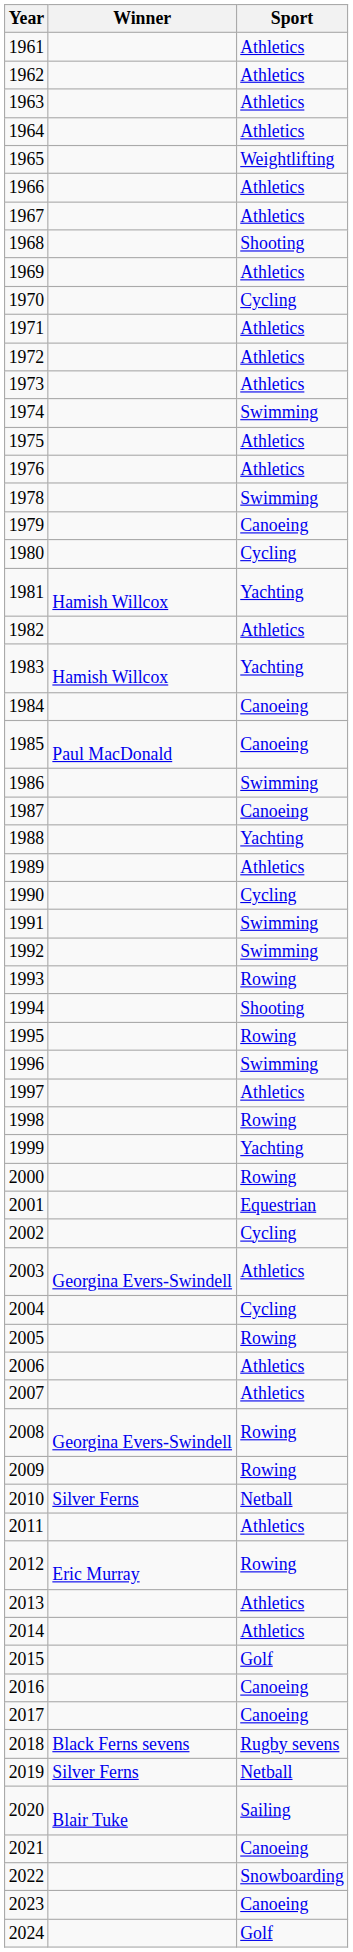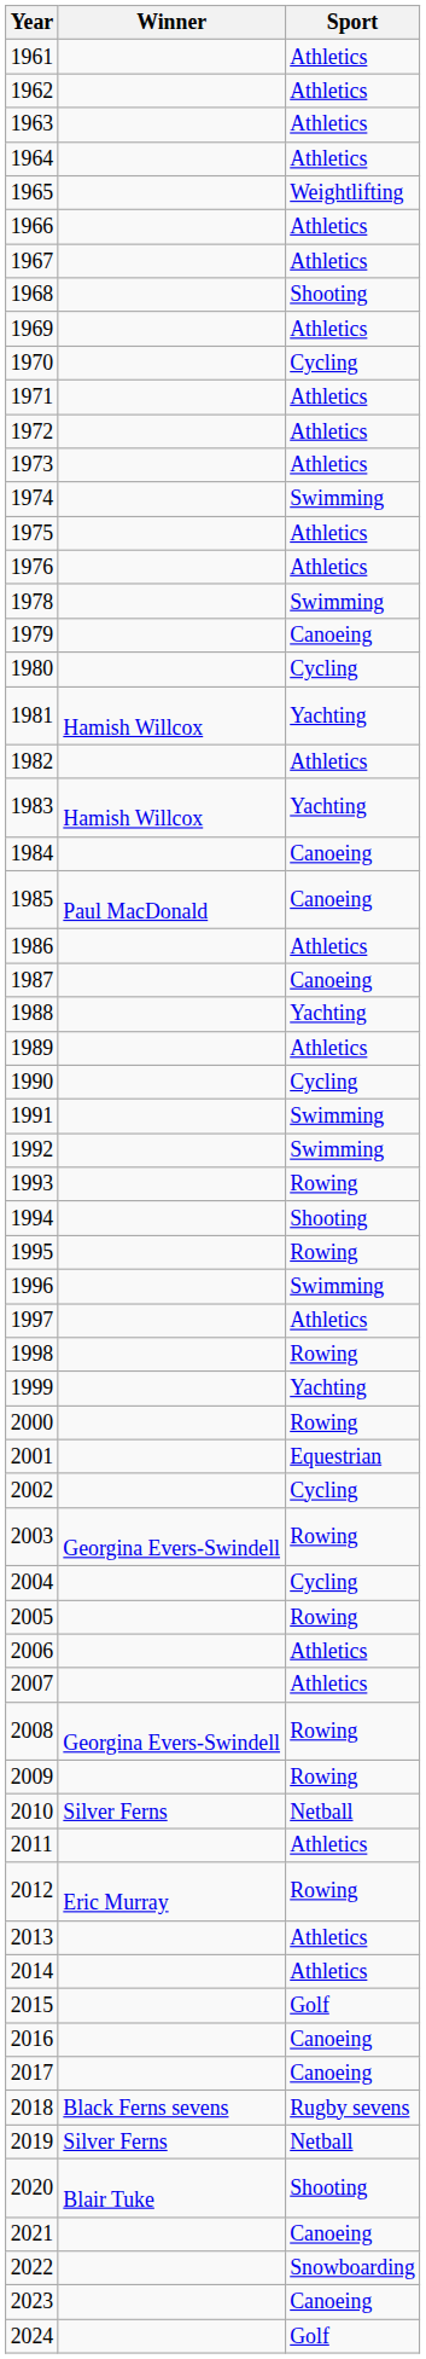1986 | Sport: Swimming -> Athletics
2003 | Sport: Athletics -> Rowing
2020 | Sport: Sailing -> Shooting
